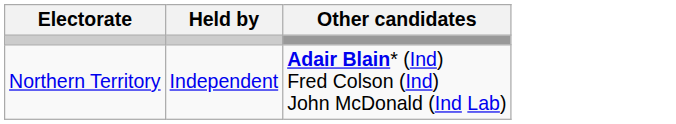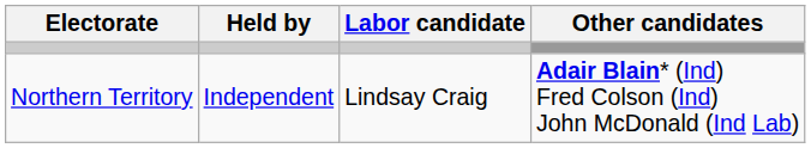+ column: Labor candidate | Lindsay Craig
